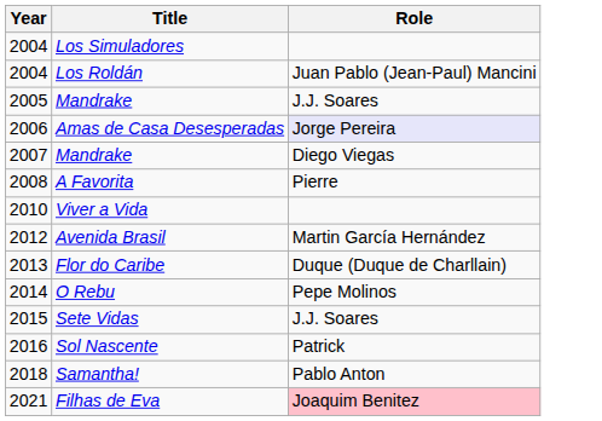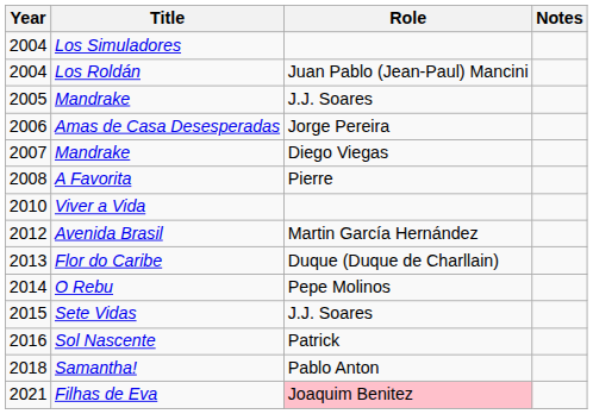+ column: Notes
Amas de Casa Desesperadas | Role: lavender background -> no background
